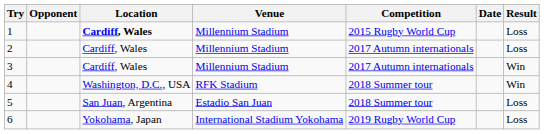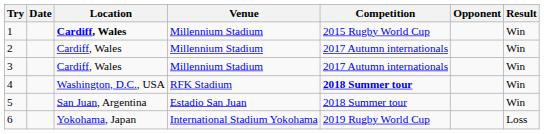columns swapped: Opponent <-> Date
1 | Result: Loss -> Win
2 | Result: Loss -> Win
4 | Competition: normal -> bold
5 | Result: Loss -> Win
